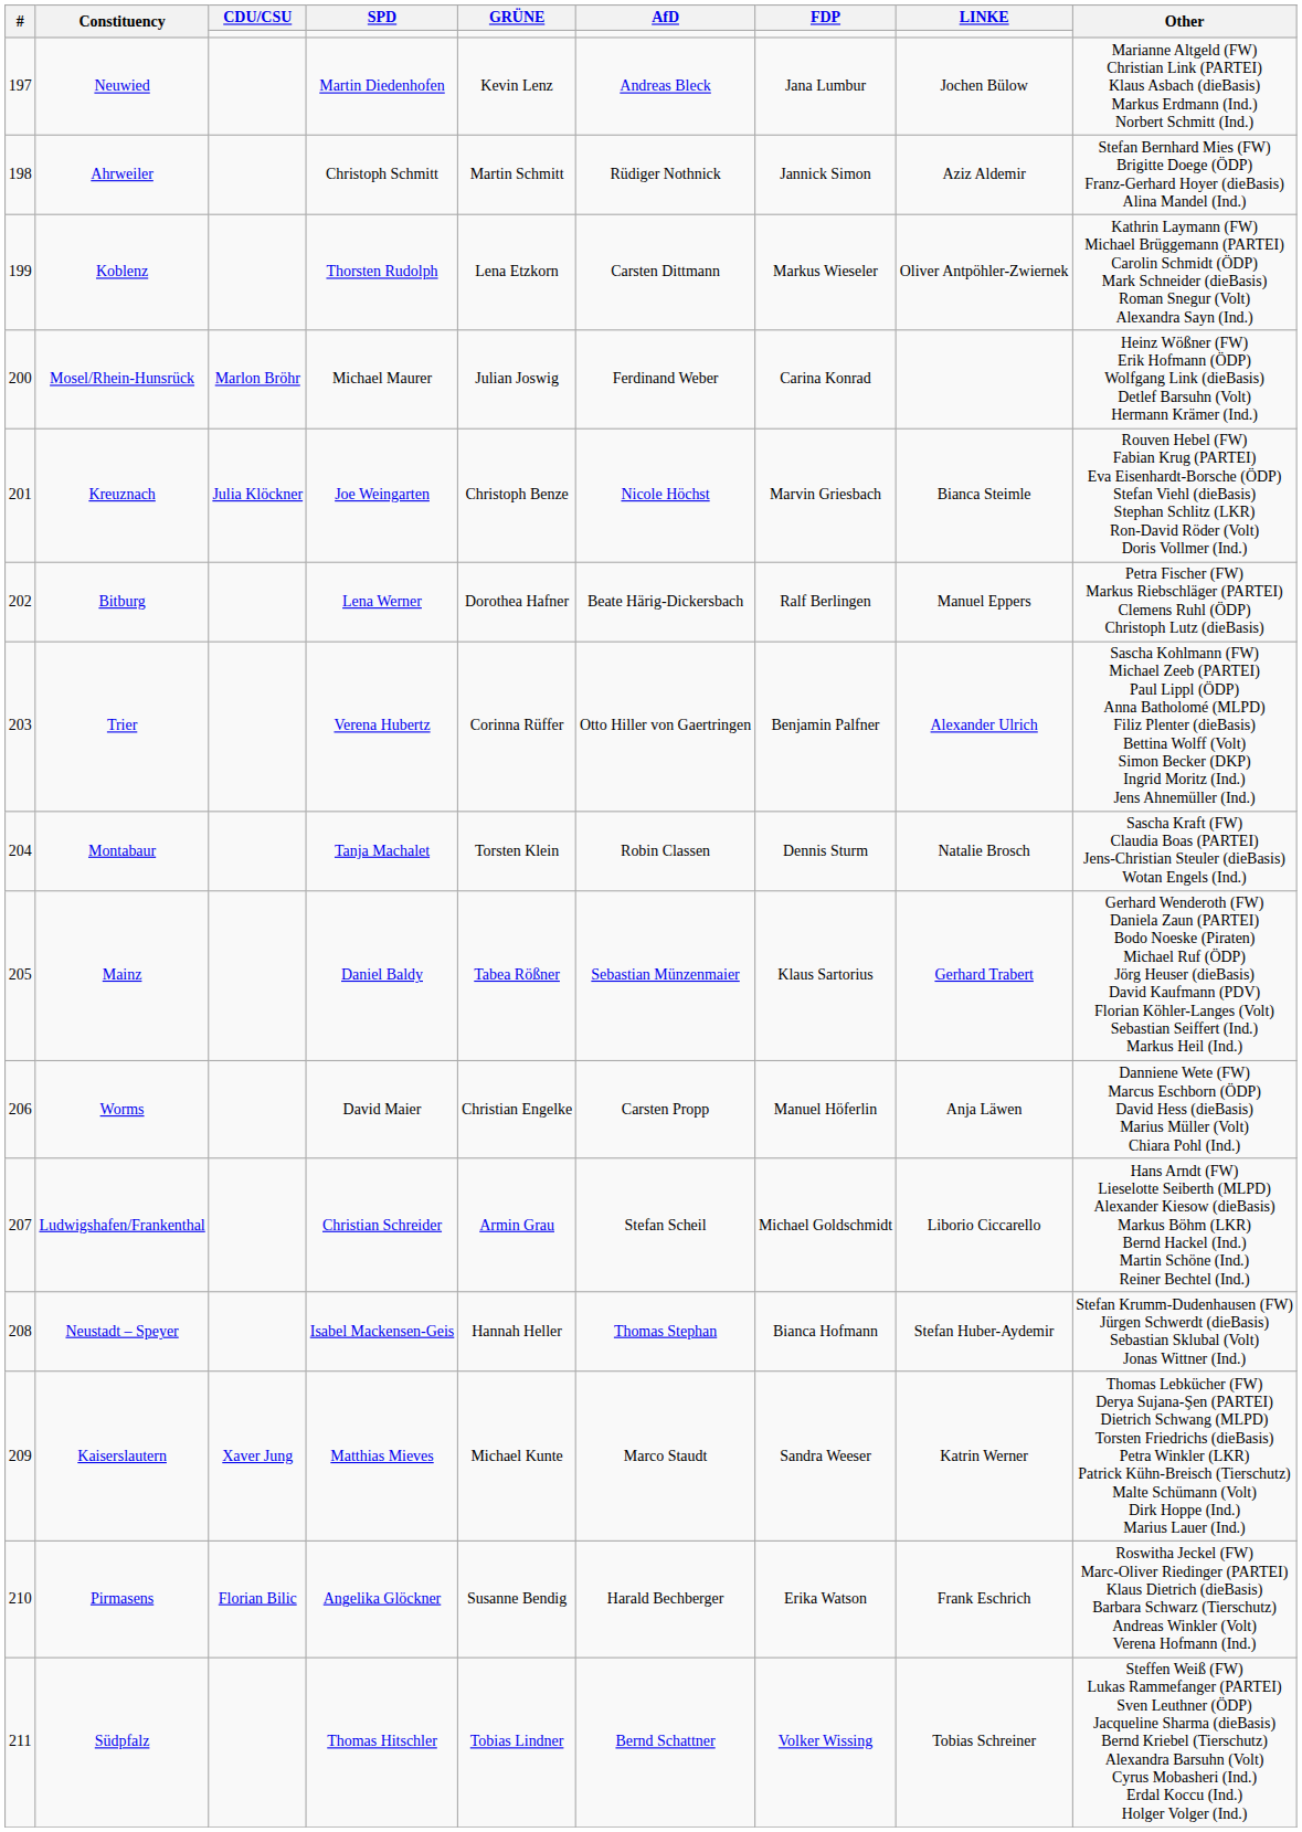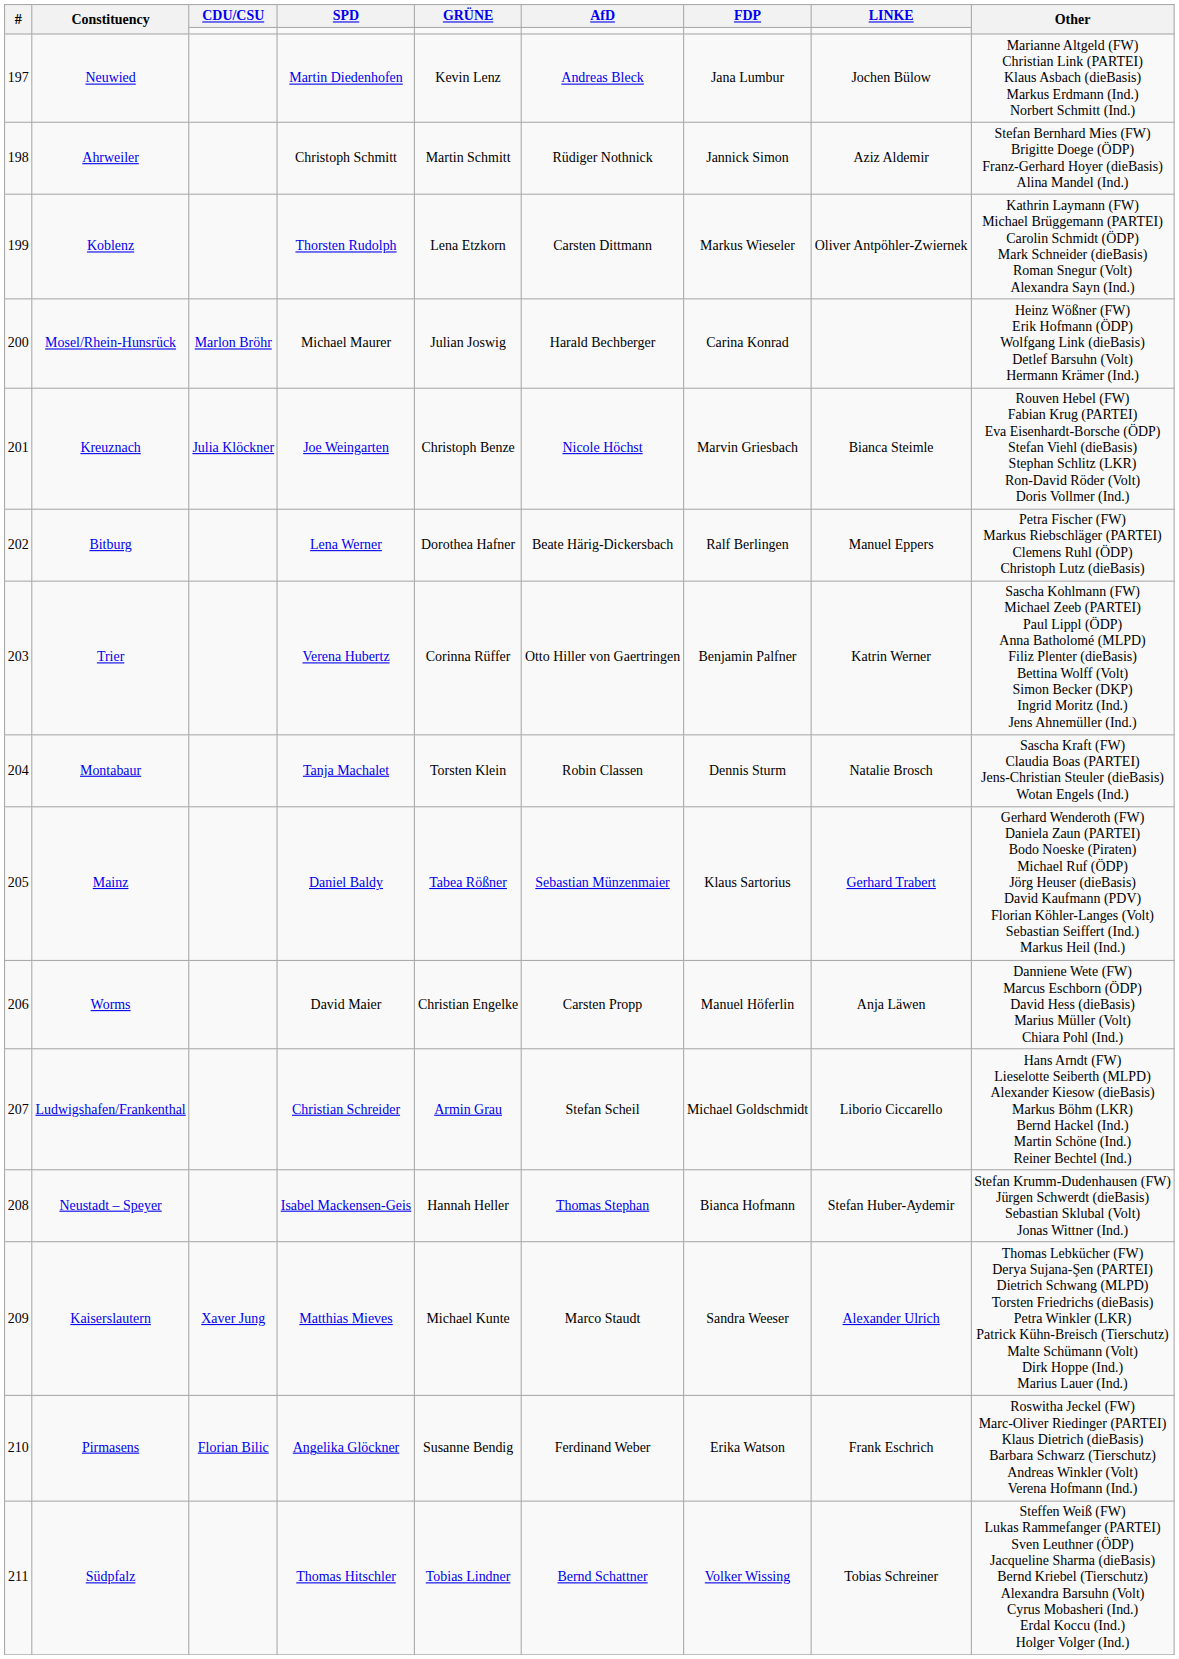Mosel/Rhein-Hunsrück | AfD: Ferdinand Weber -> Harald Bechberger
Trier | LINKE: Alexander Ulrich -> Katrin Werner
Kaiserslautern | LINKE: Katrin Werner -> Alexander Ulrich
Pirmasens | AfD: Harald Bechberger -> Ferdinand Weber
